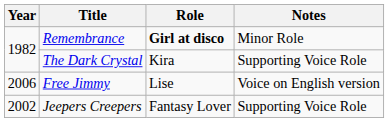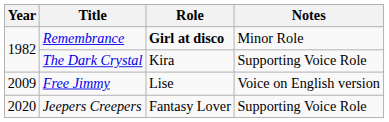Free Jimmy | Year: 2006 -> 2009
Jeepers Creepers | Year: 2002 -> 2020
